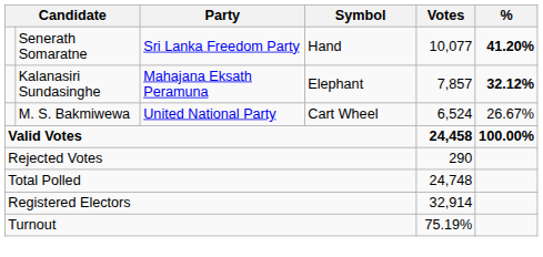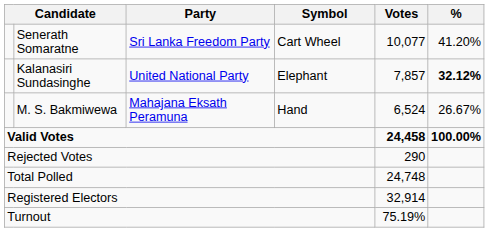Senerath Somaratne | Symbol: Hand -> Cart Wheel
Senerath Somaratne | %: bold -> normal
Kalanasiri Sundasinghe | Party: Mahajana Eksath Peramuna -> United National Party
M. S. Bakmiwewa | Party: United National Party -> Mahajana Eksath Peramuna
M. S. Bakmiwewa | Symbol: Cart Wheel -> Hand
